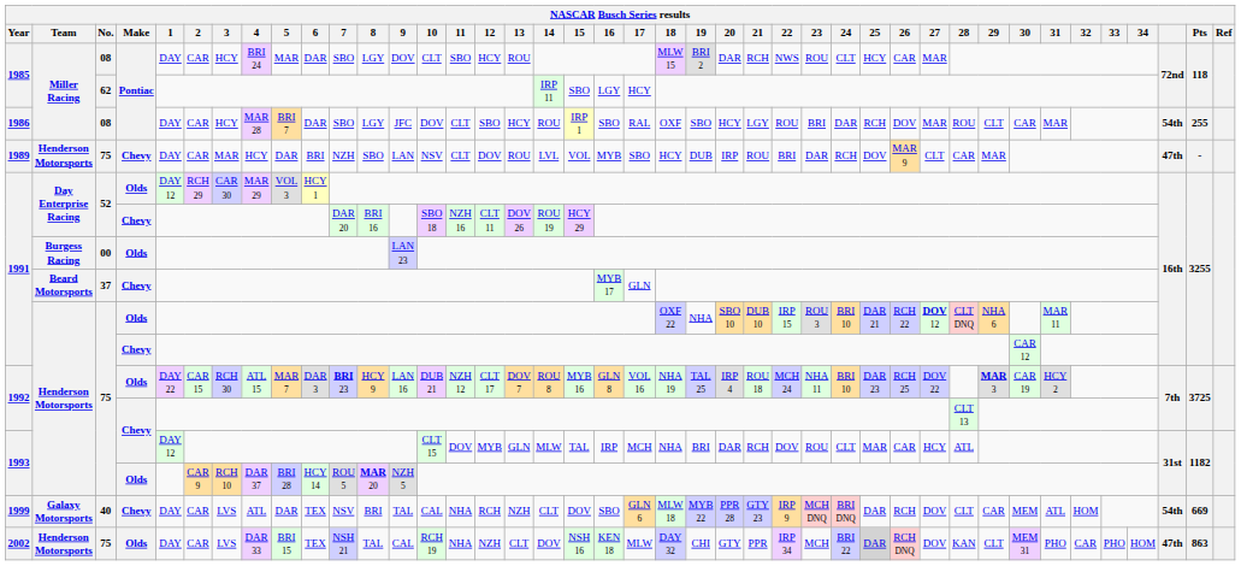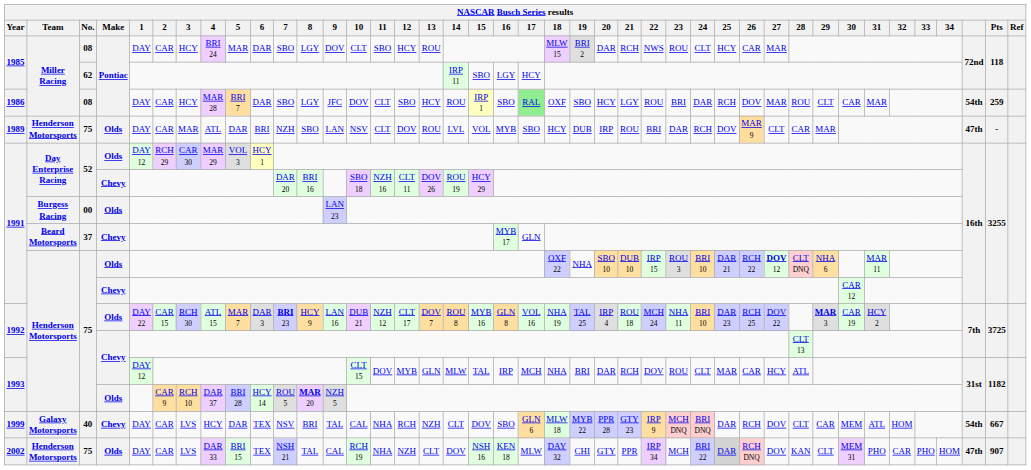1986 | 17: no background -> lightgreen background
1986 | Pts: 255 -> 259
1989 | Make: Chevy -> Olds
1989 | 4: HCY -> ATL
1999 | 4: ATL -> HCY
1999 | Pts: 669 -> 667
2002 | Pts: 863 -> 907
